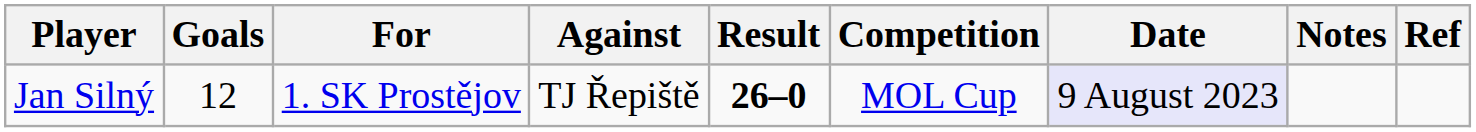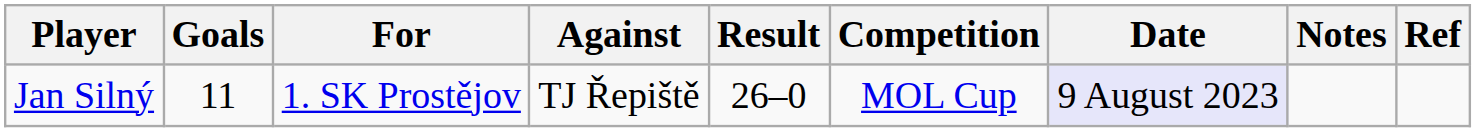Jan Silný | Goals: 12 -> 11
Jan Silný | Result: bold -> normal
